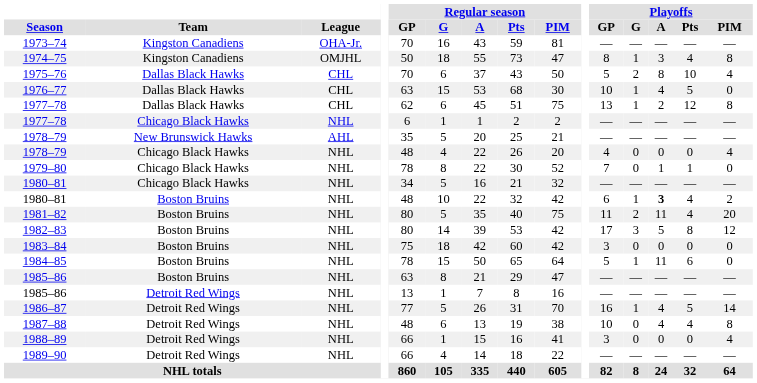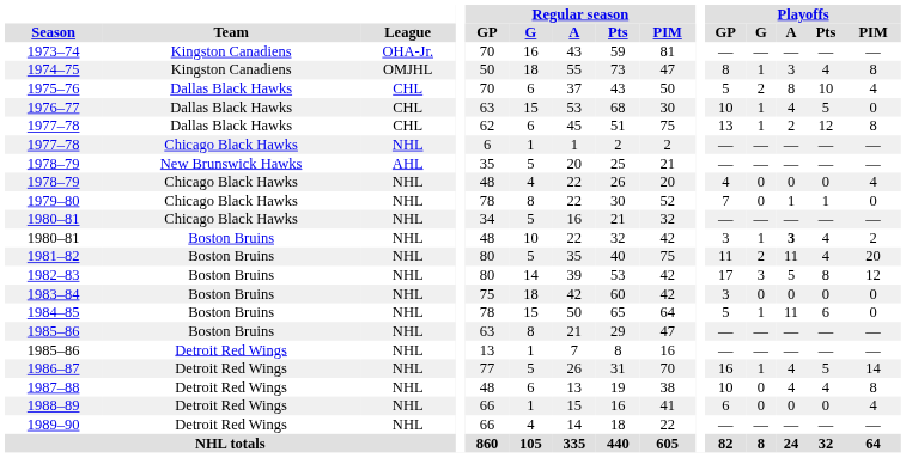1980–81 / Boston Bruins | Playoffs / GP: 6 -> 3
1988–89 | Playoffs / GP: 3 -> 6
